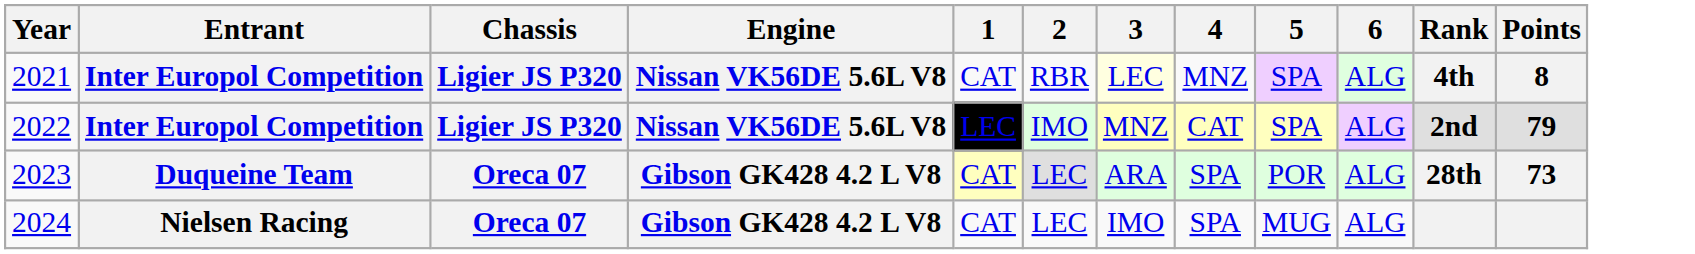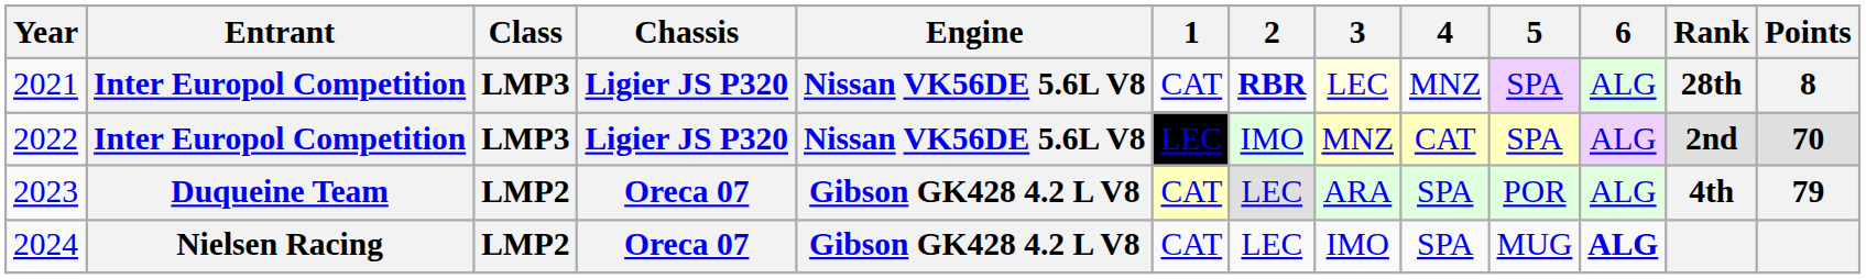+ column: Class | LMP3 | LMP3 | LMP2 | LMP2
2021 | 2: normal -> bold
2021 | Rank: 4th -> 28th
2022 | Points: 79 -> 70
2023 | Rank: 28th -> 4th
2023 | Points: 73 -> 79
2024 | 6: normal -> bold
